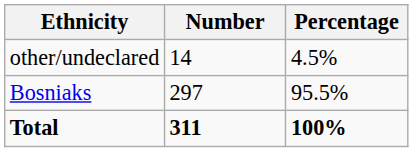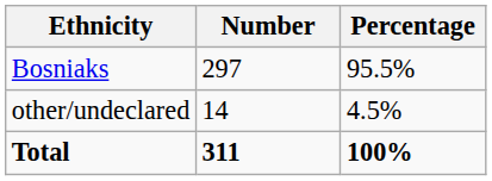rows swapped: Bosniaks <-> other/undeclared
